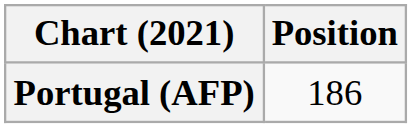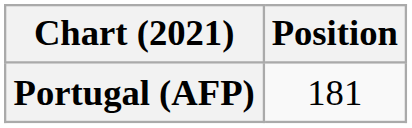Portugal (AFP) | Position: 186 -> 181
